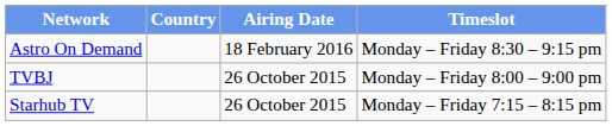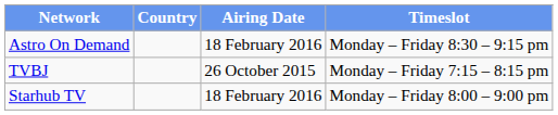TVBJ | Timeslot: Monday – Friday 8:00 – 9:00 pm -> Monday – Friday 7:15 – 8:15 pm
Starhub TV | Airing Date: 26 October 2015 -> 18 February 2016
Starhub TV | Timeslot: Monday – Friday 7:15 – 8:15 pm -> Monday – Friday 8:00 – 9:00 pm
